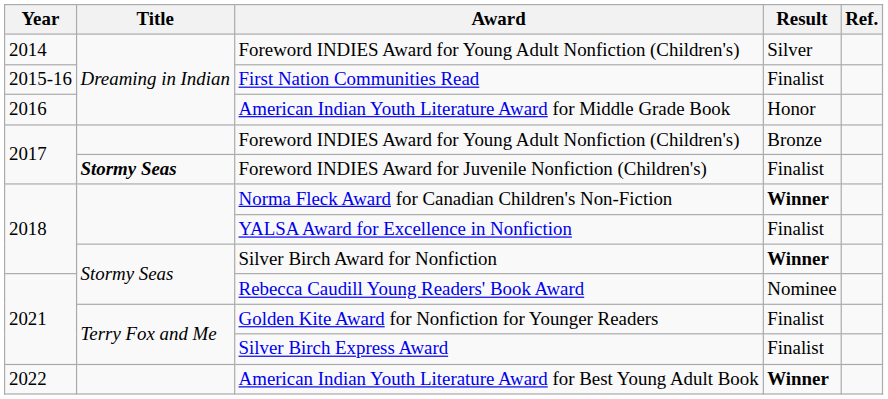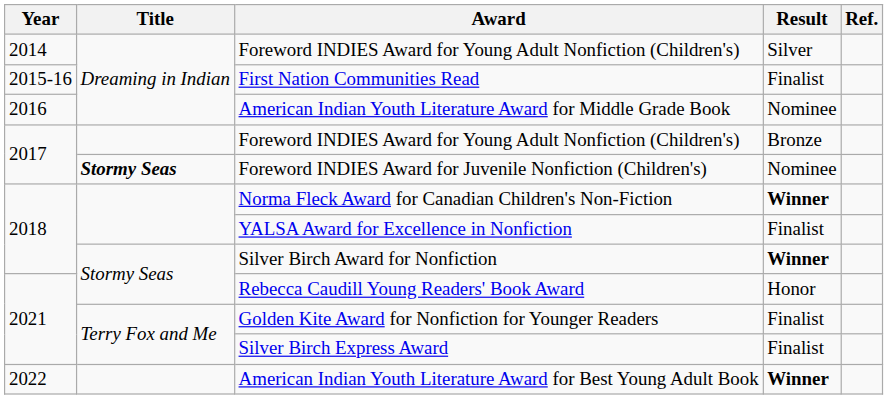American Indian Youth Literature Award for Middle Grade Book | Result: Honor -> Nominee
Foreword INDIES Award for Juvenile Nonfiction (Children's) | Result: Finalist -> Nominee
Rebecca Caudill Young Readers' Book Award | Result: Nominee -> Honor
